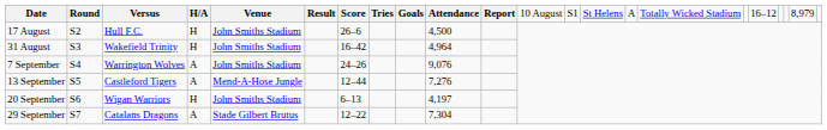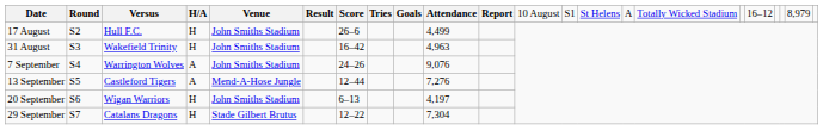17 August | column 10: 4,500 -> 4,499
31 August | column 10: 4,964 -> 4,963
29 September | column 4: A -> H
